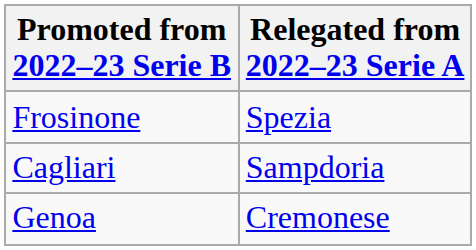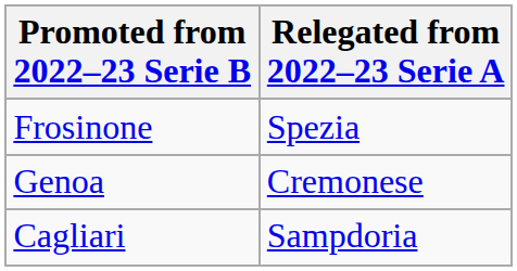rows swapped: Genoa <-> Cagliari
